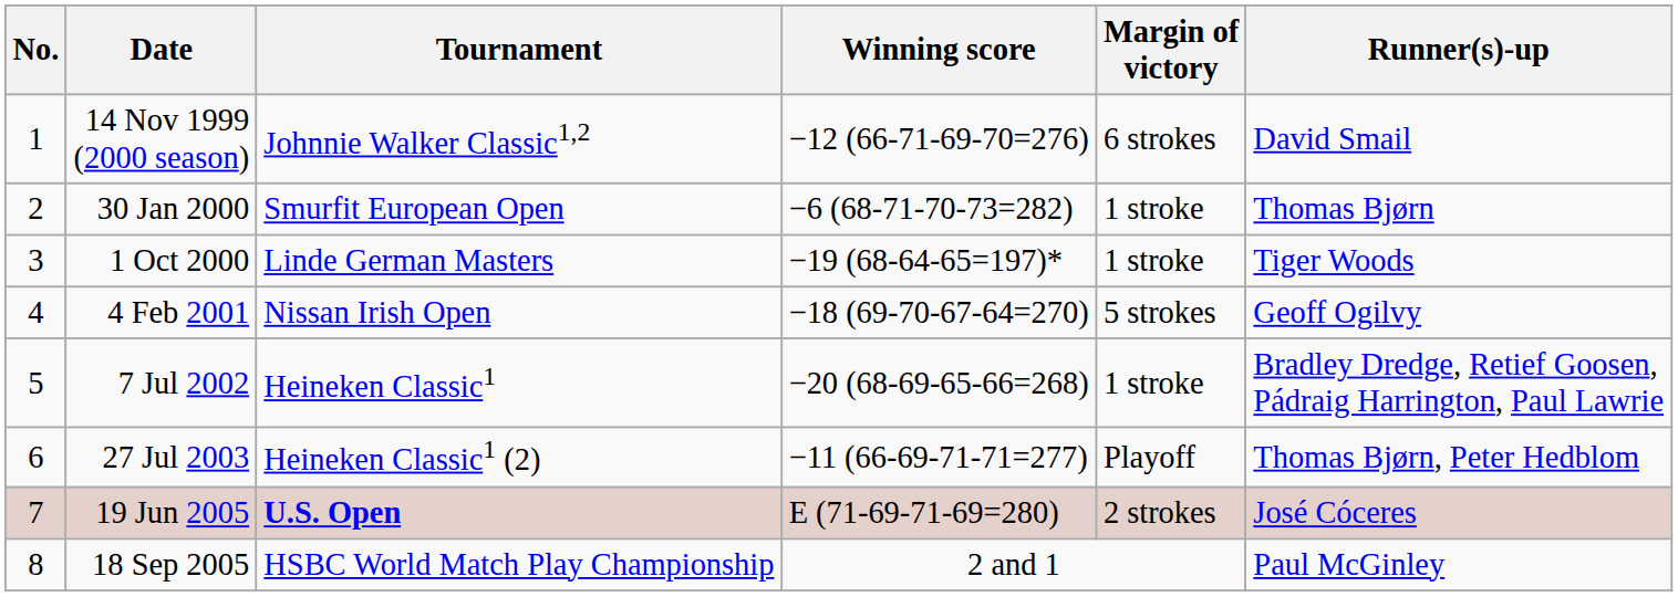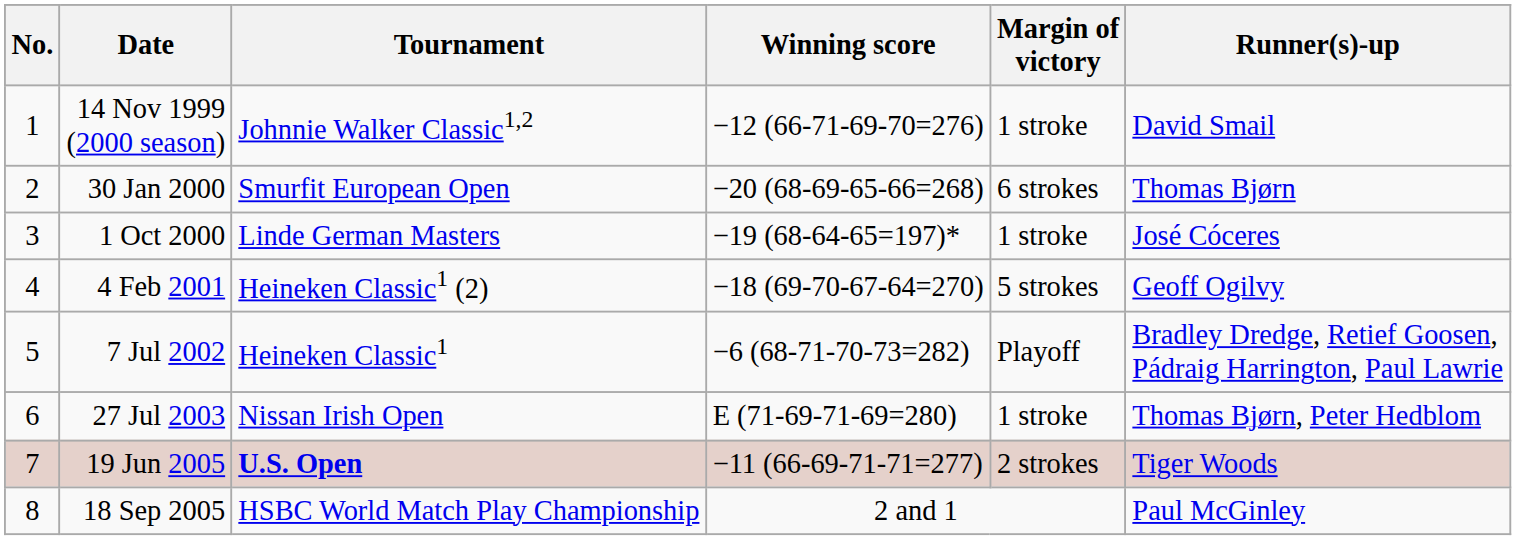14 Nov 1999 (2000 season) | Margin of victory: 6 strokes -> 1 stroke
30 Jan 2000 | Winning score: −6 (68-71-70-73=282) -> −20 (68-69-65-66=268)
30 Jan 2000 | Margin of victory: 1 stroke -> 6 strokes
1 Oct 2000 | Runner(s)-up: Tiger Woods -> José Cóceres
4 Feb 2001 | Tournament: Nissan Irish Open -> Heineken Classic1 (2)
7 Jul 2002 | Winning score: −20 (68-69-65-66=268) -> −6 (68-71-70-73=282)
7 Jul 2002 | Margin of victory: 1 stroke -> Playoff
27 Jul 2003 | Tournament: Heineken Classic1 (2) -> Nissan Irish Open
27 Jul 2003 | Winning score: −11 (66-69-71-71=277) -> E (71-69-71-69=280)
27 Jul 2003 | Margin of victory: Playoff -> 1 stroke
19 Jun 2005 | Winning score: E (71-69-71-69=280) -> −11 (66-69-71-71=277)
19 Jun 2005 | Runner(s)-up: José Cóceres -> Tiger Woods
